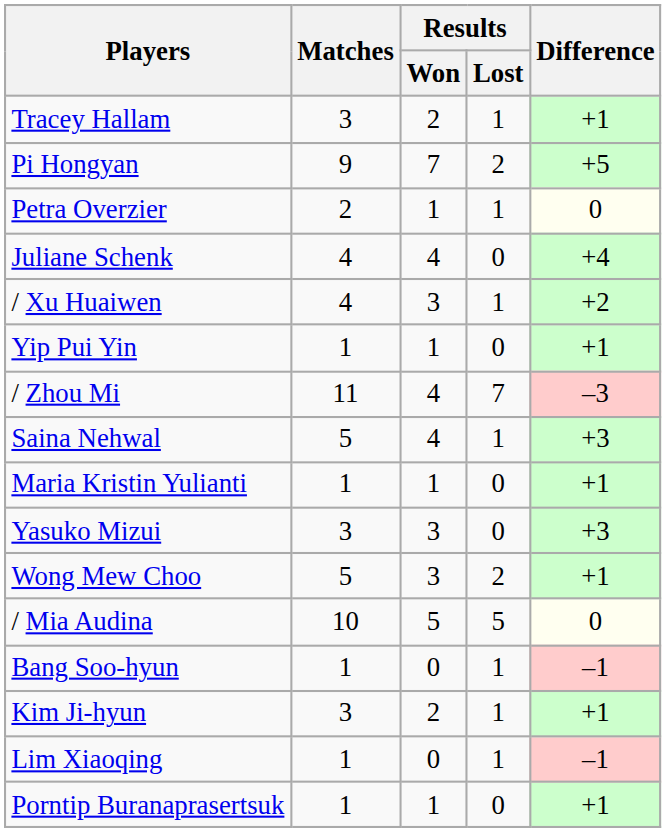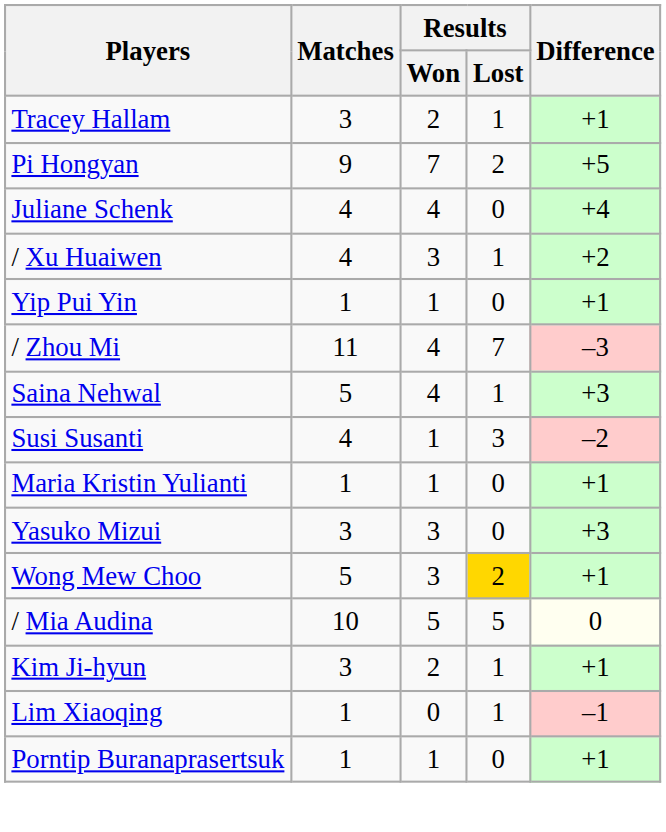- row: Petra Overzier | 2 | 1 | 1 | 0
+ row: Susi Susanti | 4 | 1 | 3 | –2
Wong Mew Choo | Results / Lost: no background -> gold background
- row: Bang Soo-hyun | 1 | 0 | 1 | –1
